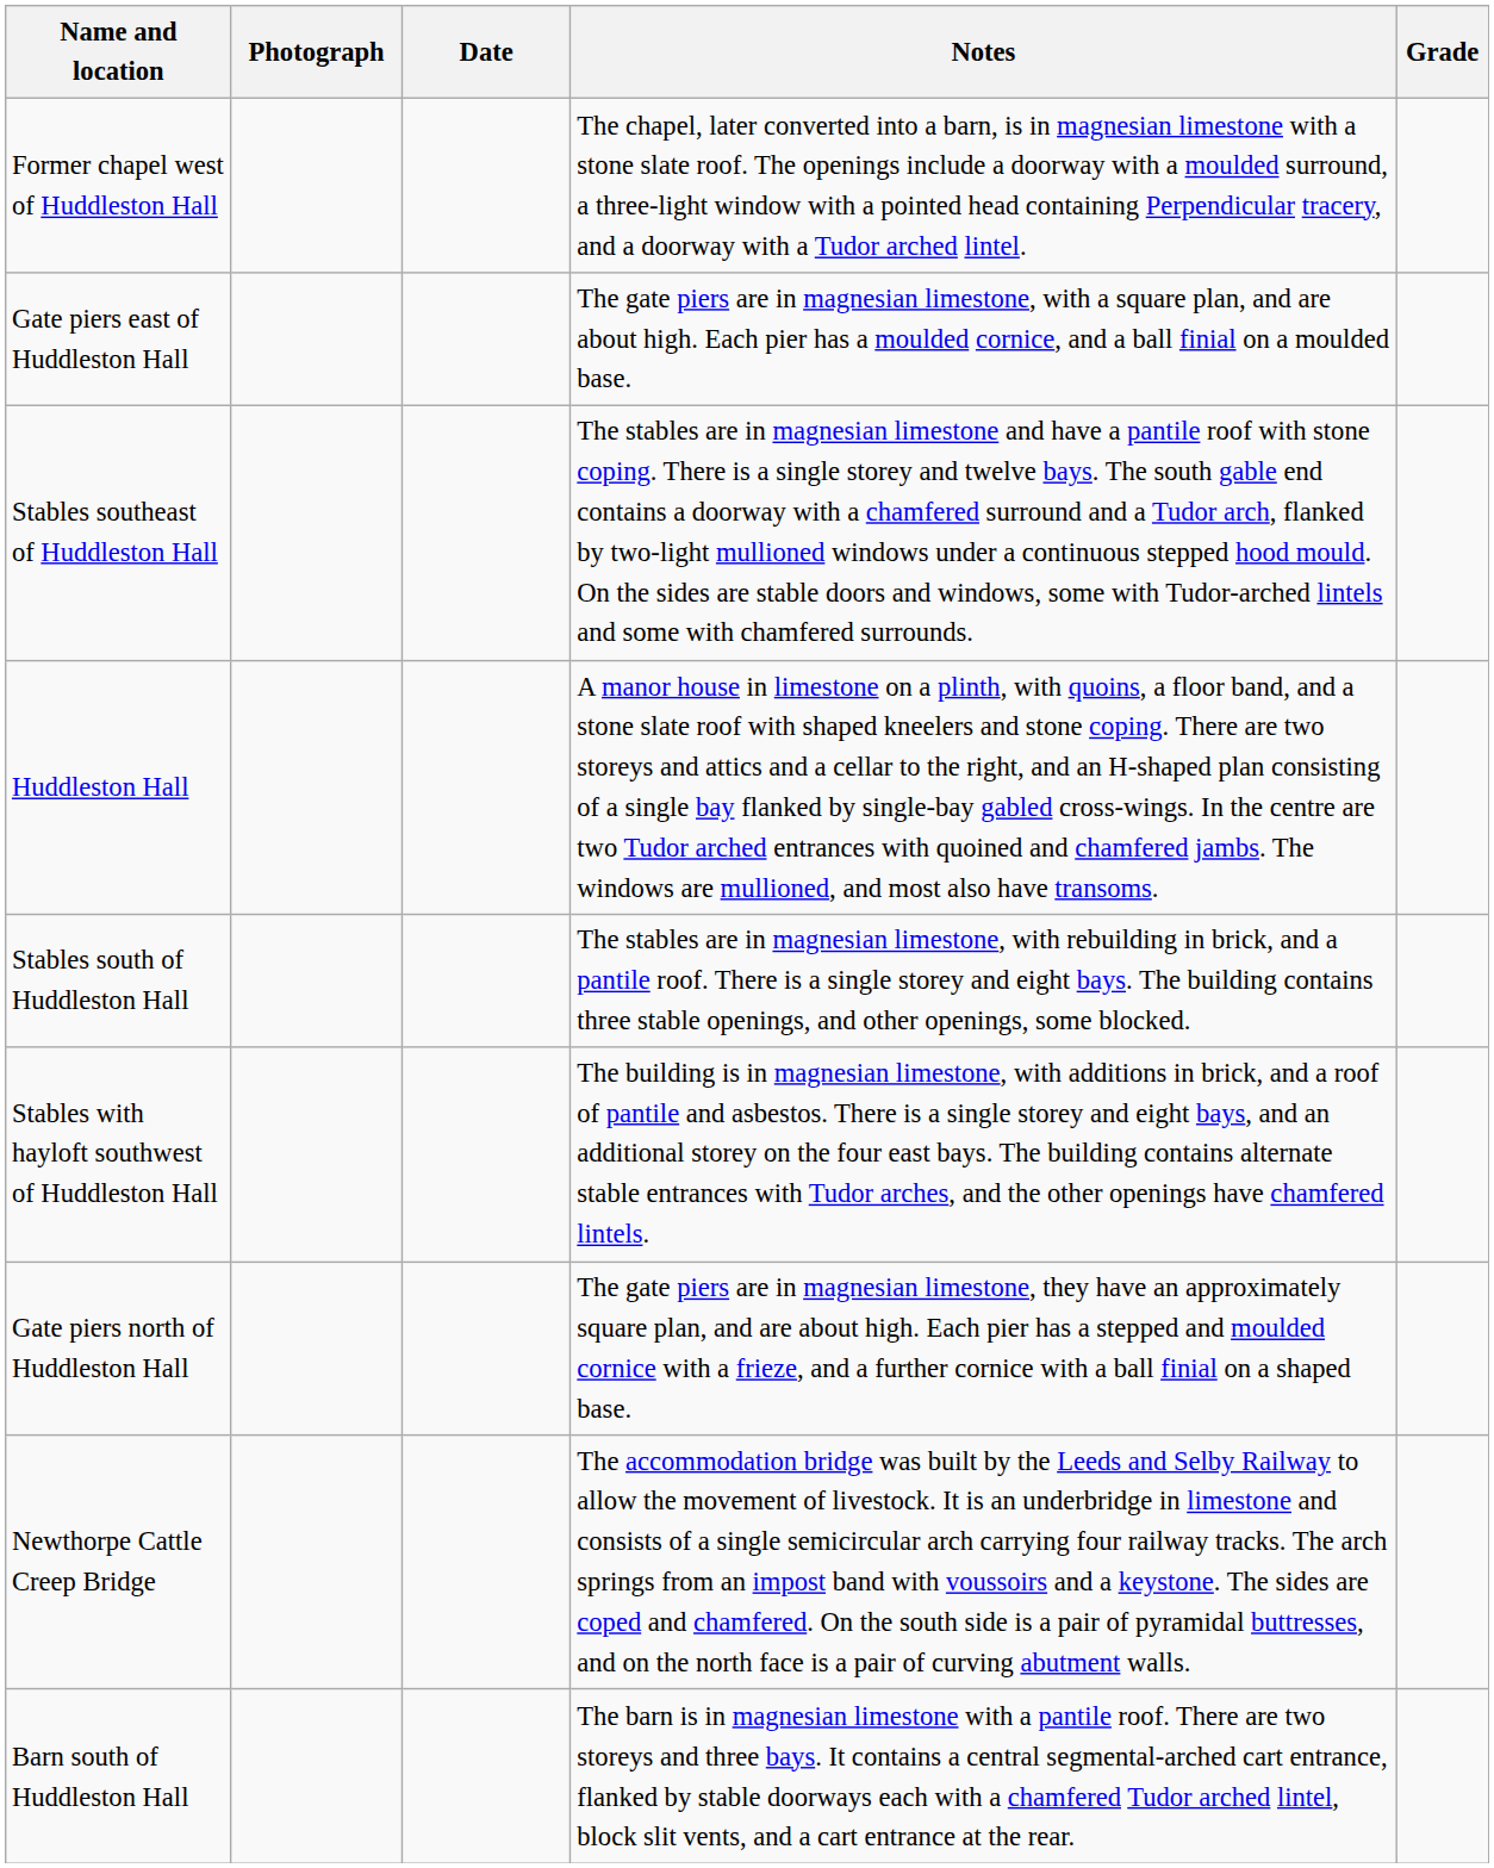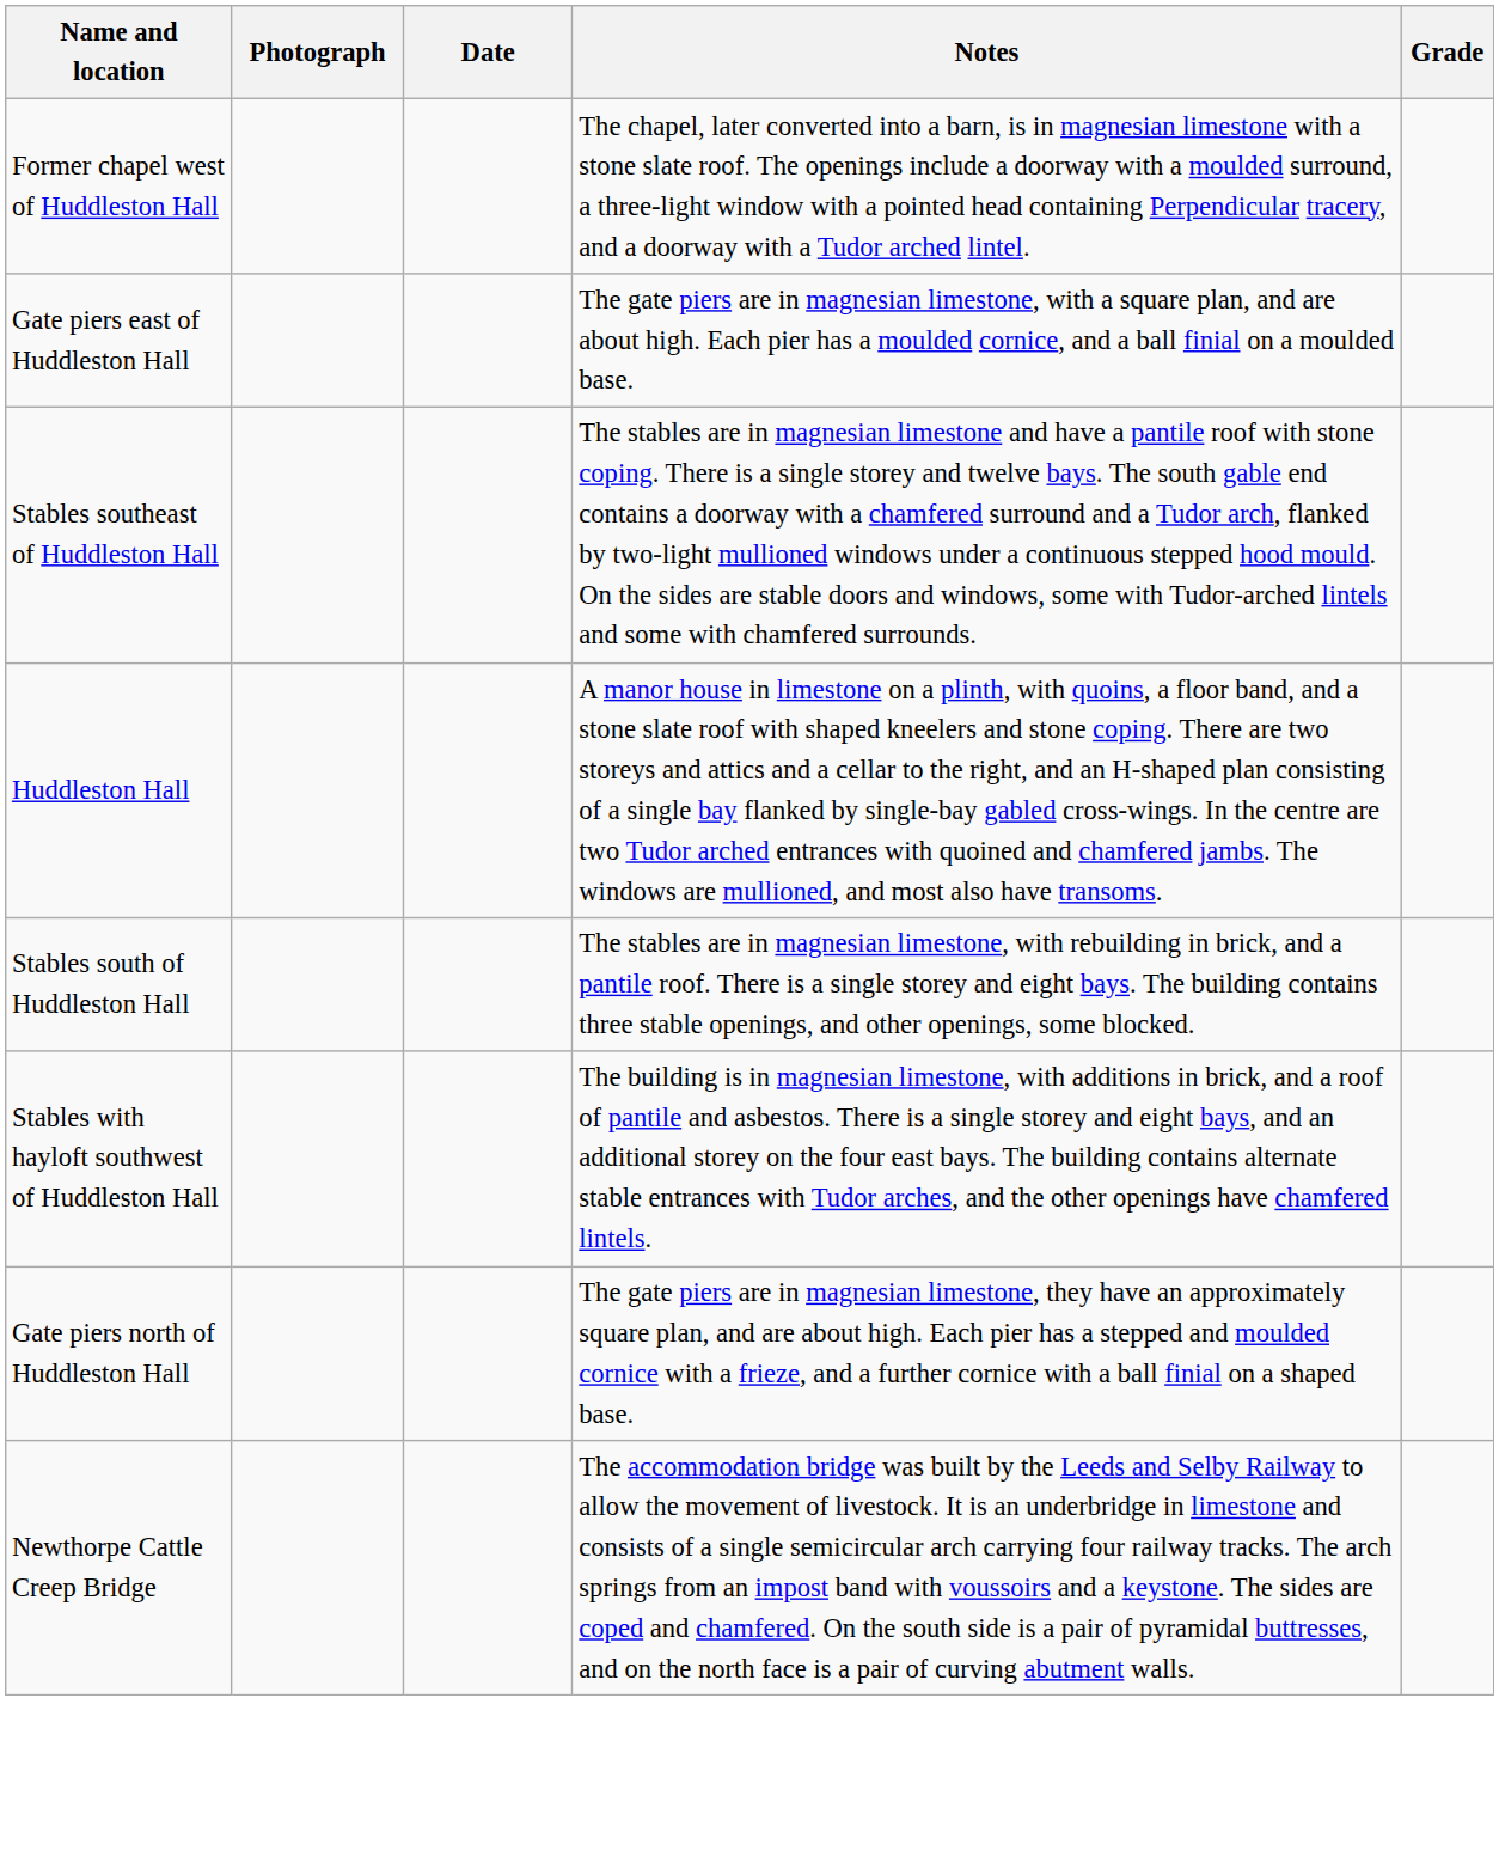- row: Barn south of Huddleston Hall | The barn is in magnesian limestone with a pantile roof. There are two storeys and three bays. It contains a central segmental-arched cart entrance, flanked by stable doorways each with a chamfered Tudor arched lintel, block slit vents, and a cart entrance at the rear.
